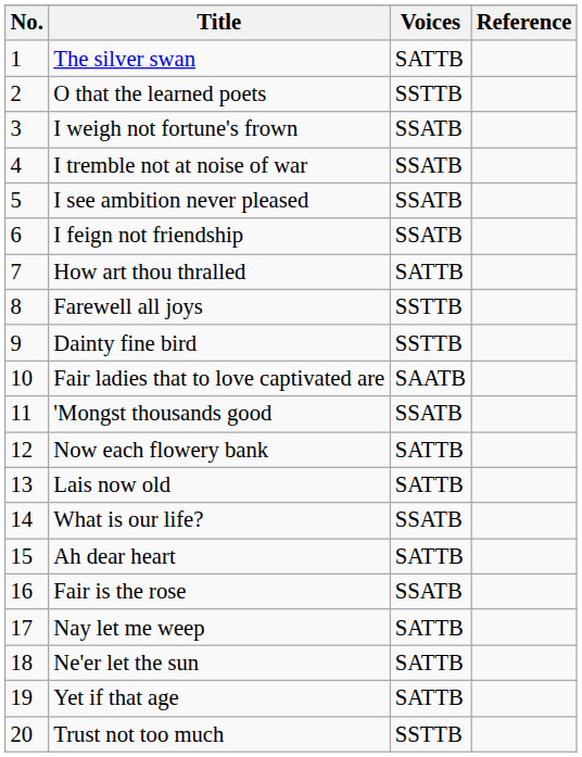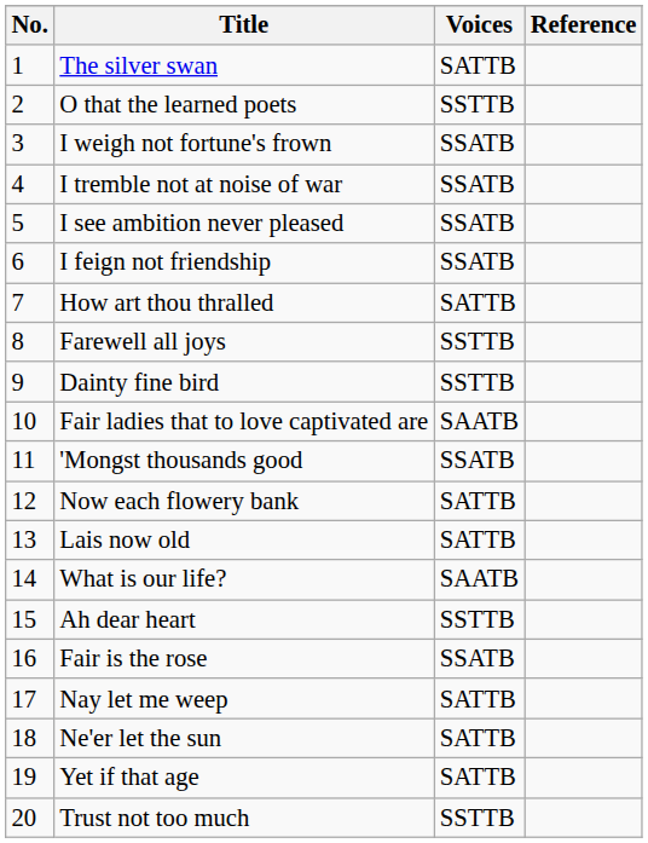What is our life? | Voices: SSATB -> SAATB
Ah dear heart | Voices: SATTB -> SSTTB
